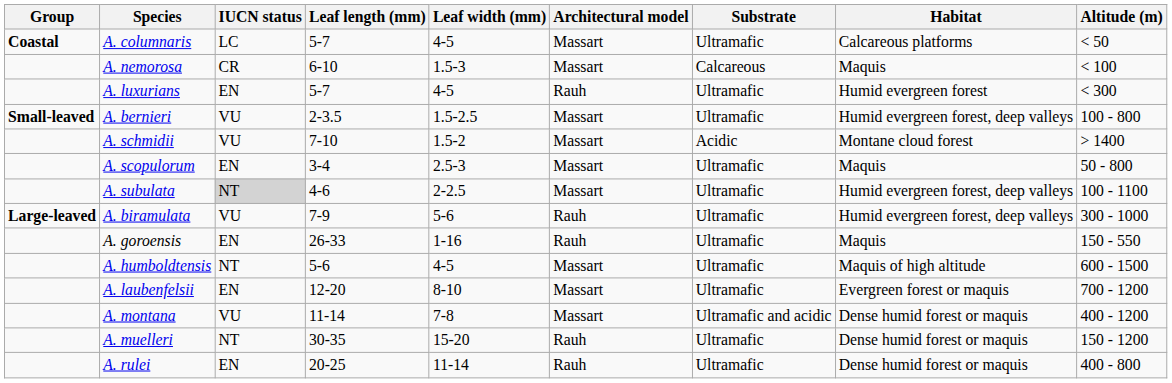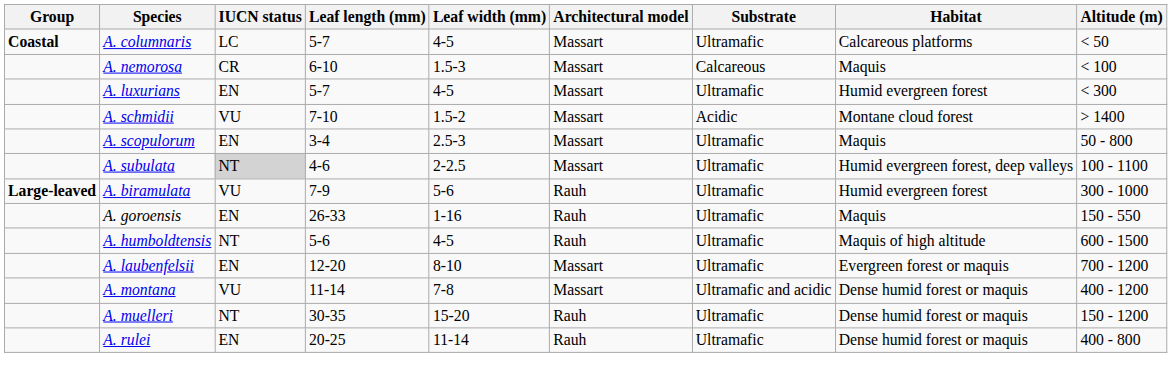A. luxurians | Architectural model: Rauh -> Massart
- row: Small-leaved | A. bernieri | VU | 2-3.5 | 1.5-2.5 | Massart | Ultramafic | Humid evergreen forest, deep valleys | 100 - 800
A. biramulata | Habitat: Humid evergreen forest, deep valleys -> Humid evergreen forest
A. humboldtensis | Architectural model: Massart -> Rauh
